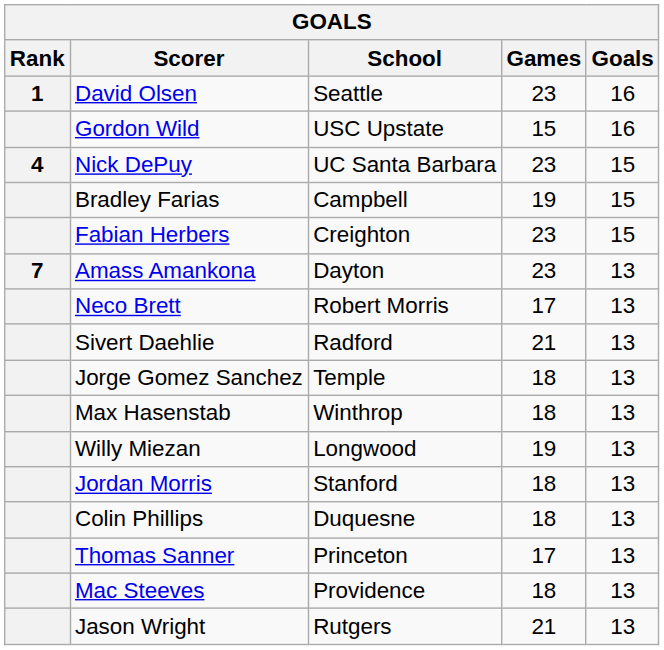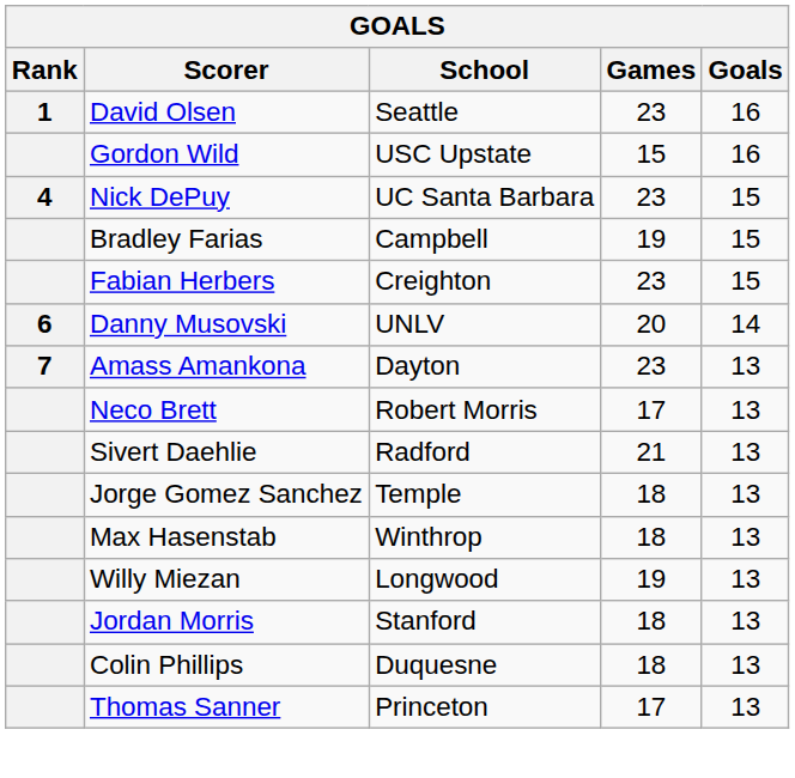+ row: 6 | Danny Musovski | UNLV | 20 | 14
- row: Mac Steeves | Providence | 18 | 13
- row: Jason Wright | Rutgers | 21 | 13
